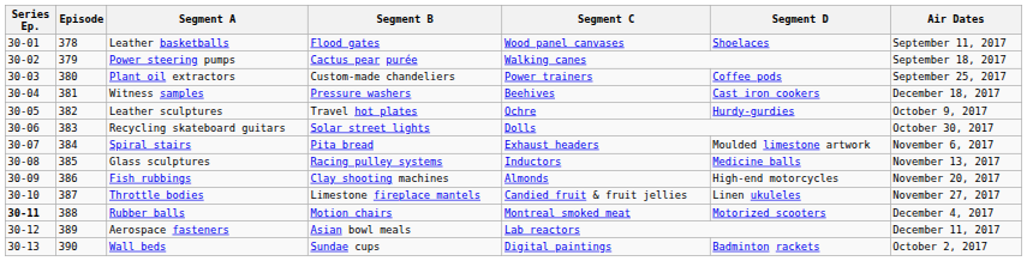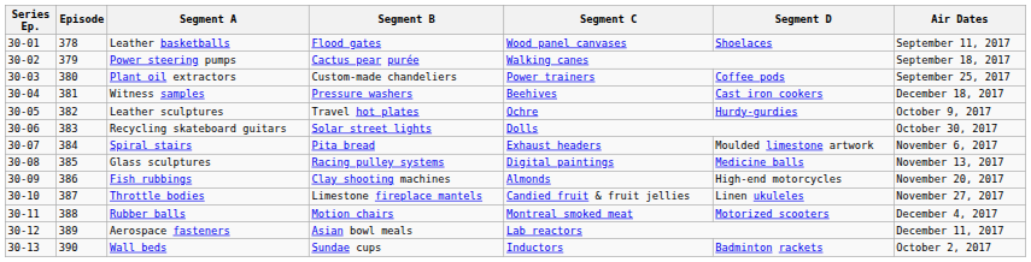Glass sculptures | Segment C: Inductors -> Digital paintings
Rubber balls | Series Ep.: bold -> normal
Wall beds | Segment C: Digital paintings -> Inductors
